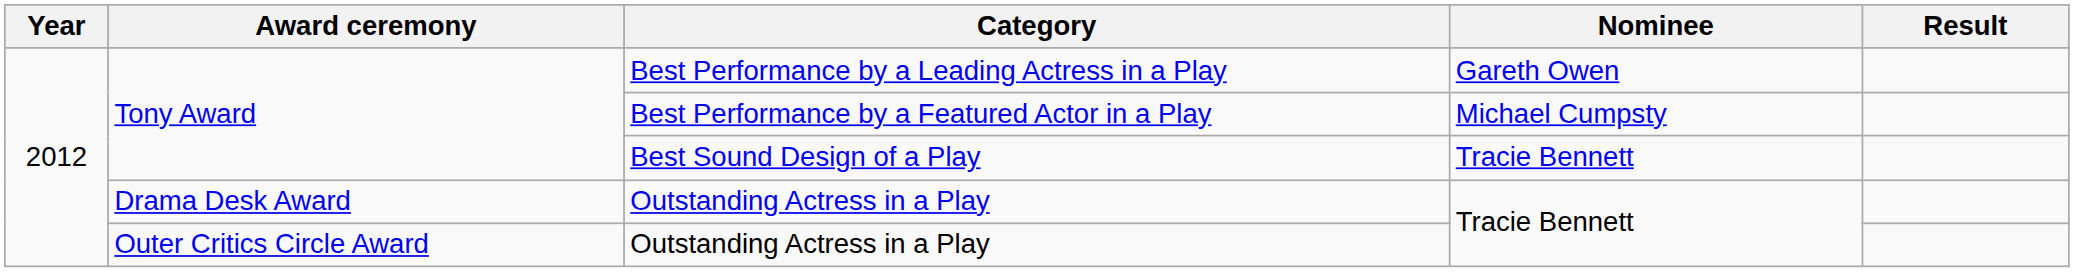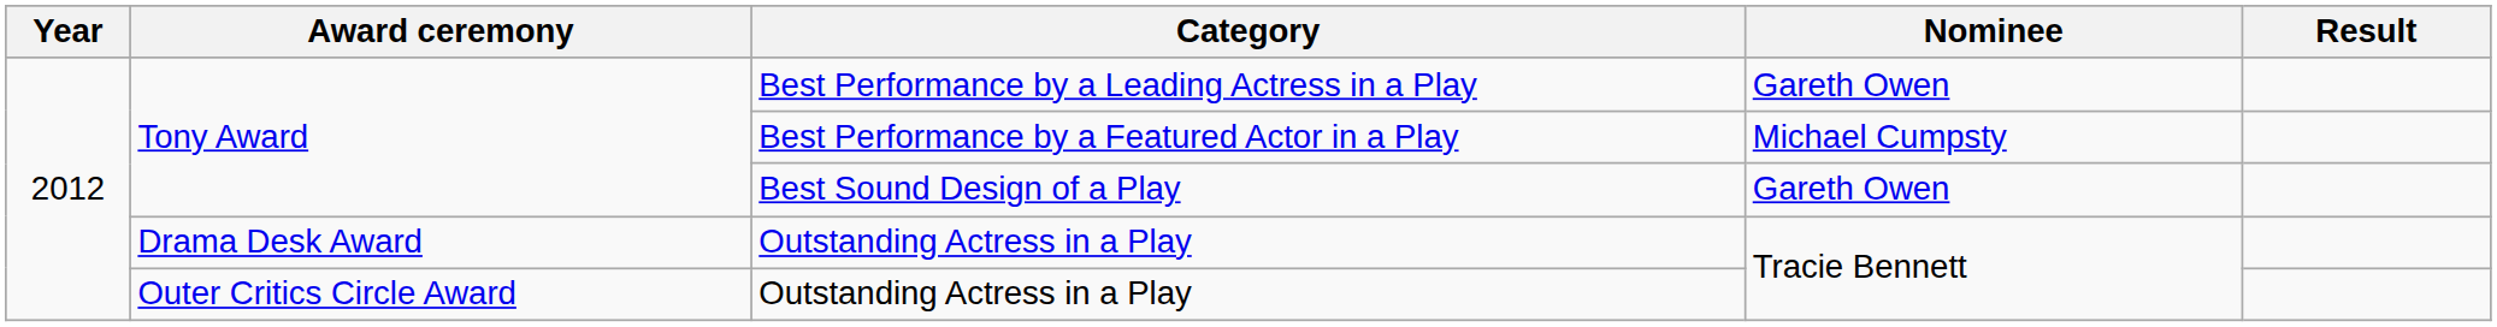Best Sound Design of a Play | Nominee: Tracie Bennett -> Gareth Owen
